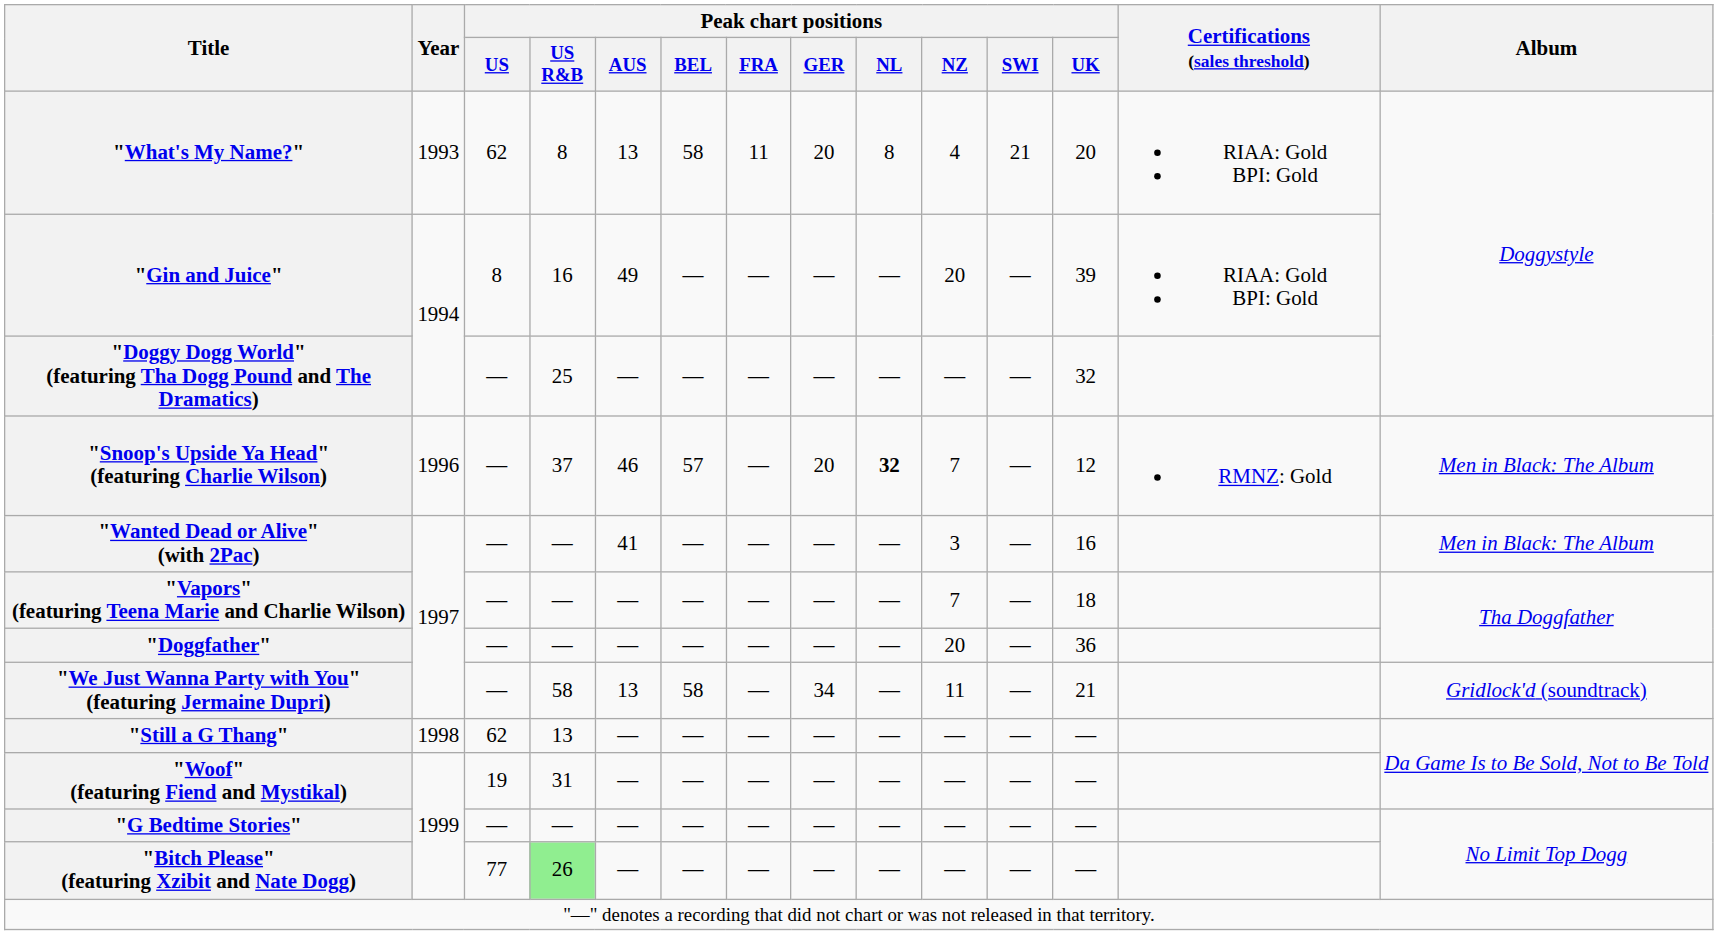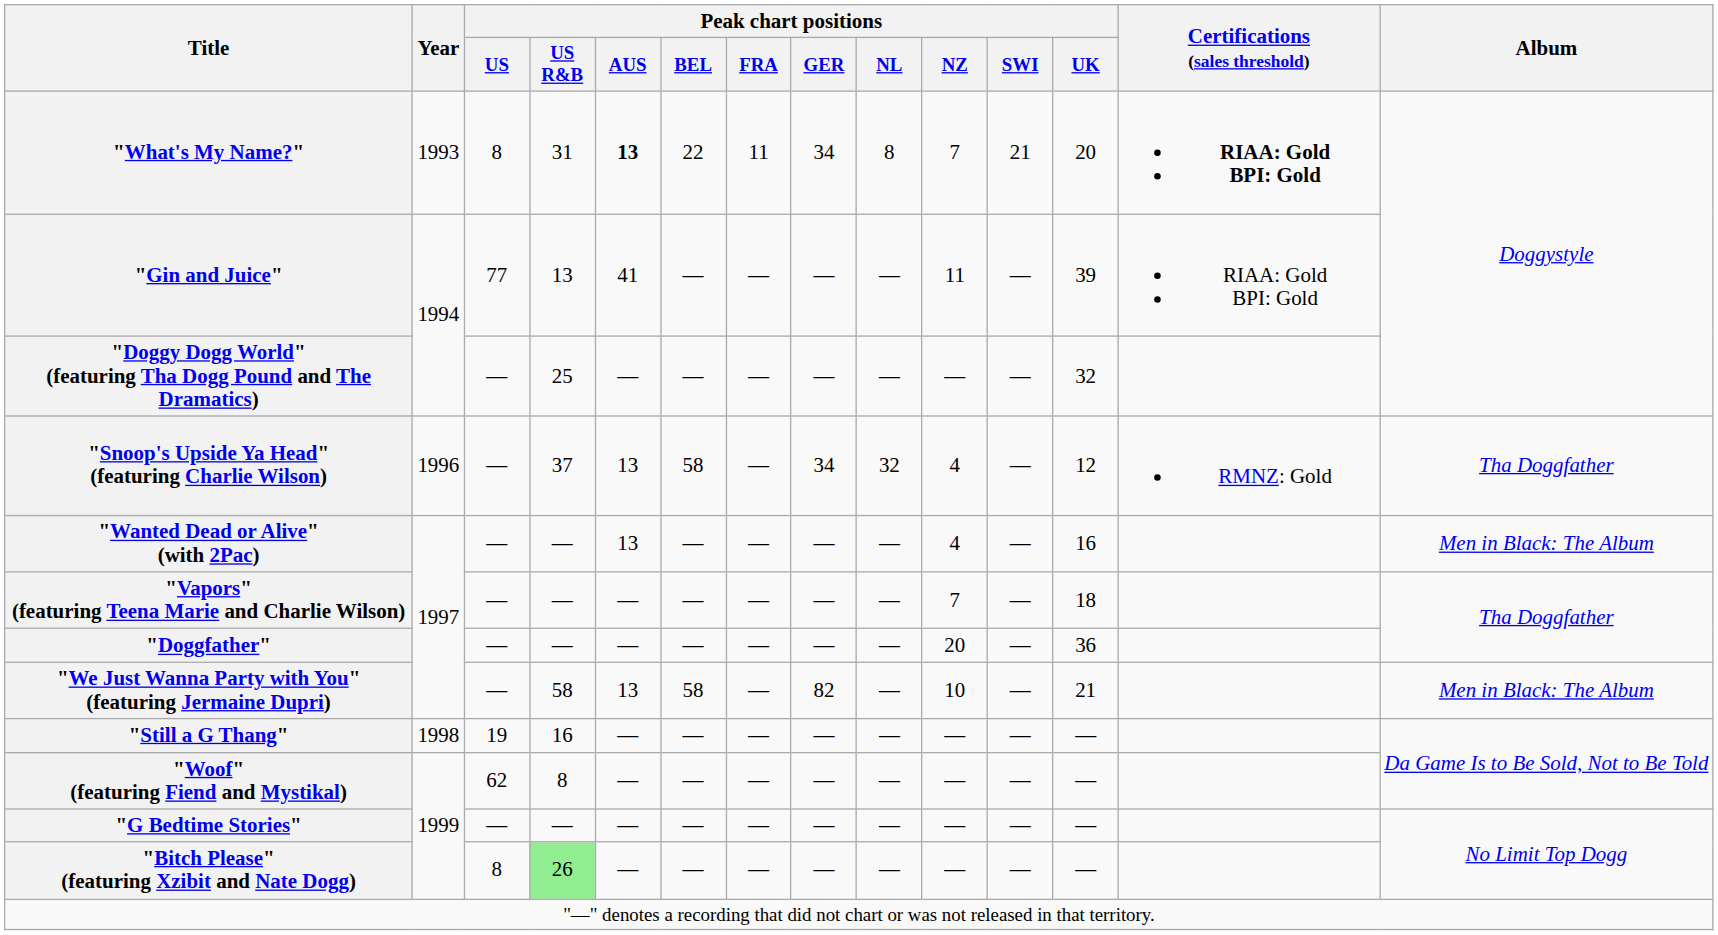"What's My Name?" | Peak chart positions / US: 62 -> 8
"What's My Name?" | Peak chart positions / US R&B: 8 -> 31
"What's My Name?" | Peak chart positions / AUS: normal -> bold
"What's My Name?" | Peak chart positions / BEL: 58 -> 22
"What's My Name?" | Peak chart positions / GER: 20 -> 34
"What's My Name?" | Peak chart positions / NZ: 4 -> 7
"What's My Name?" | Certifications (sales threshold): normal -> bold
"Gin and Juice" | Peak chart positions / US: 8 -> 77
"Gin and Juice" | Peak chart positions / US R&B: 16 -> 13
"Gin and Juice" | Peak chart positions / AUS: 49 -> 41
"Gin and Juice" | Peak chart positions / NZ: 20 -> 11
"Snoop's Upside Ya Head" (featuring Charlie Wilson) | Peak chart positions / AUS: 46 -> 13
"Snoop's Upside Ya Head" (featuring Charlie Wilson) | Peak chart positions / BEL: 57 -> 58
"Snoop's Upside Ya Head" (featuring Charlie Wilson) | Peak chart positions / GER: 20 -> 34
"Snoop's Upside Ya Head" (featuring Charlie Wilson) | Peak chart positions / NL: bold -> normal
"Snoop's Upside Ya Head" (featuring Charlie Wilson) | Peak chart positions / NZ: 7 -> 4
"Snoop's Upside Ya Head" (featuring Charlie Wilson) | Album: Men in Black: The Album -> Tha Doggfather
"Wanted Dead or Alive" (with 2Pac) | Peak chart positions / AUS: 41 -> 13
"Wanted Dead or Alive" (with 2Pac) | Peak chart positions / NZ: 3 -> 4
"We Just Wanna Party with You" (featuring Jermaine Dupri) | Peak chart positions / GER: 34 -> 82
"We Just Wanna Party with You" (featuring Jermaine Dupri) | Peak chart positions / NZ: 11 -> 10
"We Just Wanna Party with You" (featuring Jermaine Dupri) | Album: Gridlock'd (soundtrack) -> Men in Black: The Album
"Still a G Thang" | Peak chart positions / US: 62 -> 19
"Still a G Thang" | Peak chart positions / US R&B: 13 -> 16
"Woof" (featuring Fiend and Mystikal) | Peak chart positions / US: 19 -> 62
"Woof" (featuring Fiend and Mystikal) | Peak chart positions / US R&B: 31 -> 8
"Bitch Please" (featuring Xzibit and Nate Dogg) | Peak chart positions / US: 77 -> 8
